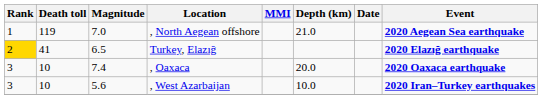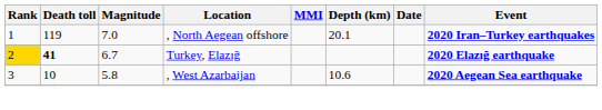, North Aegean offshore | Depth (km): 21.0 -> 20.1
, North Aegean offshore | Event: 2020 Aegean Sea earthquake -> 2020 Iran–Turkey earthquakes
Turkey, Elazığ | Death toll: normal -> bold
Turkey, Elazığ | Magnitude: 6.5 -> 6.7
- row: 3 | 10 | 7.4 | , Oaxaca | 20.0 | 2020 Oaxaca earthquake
, West Azarbaijan | Magnitude: 5.6 -> 5.8
, West Azarbaijan | Depth (km): 10.0 -> 10.6
, West Azarbaijan | Event: 2020 Iran–Turkey earthquakes -> 2020 Aegean Sea earthquake
